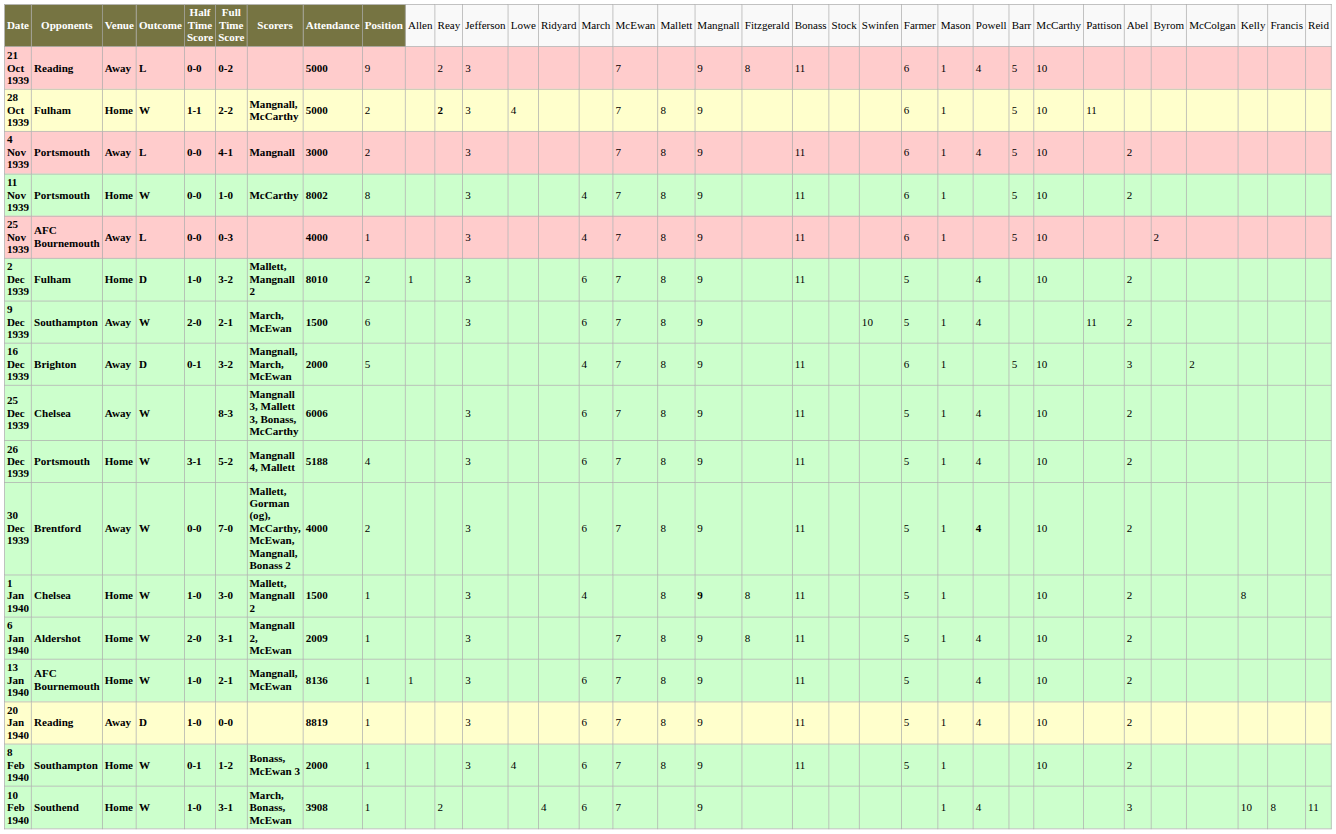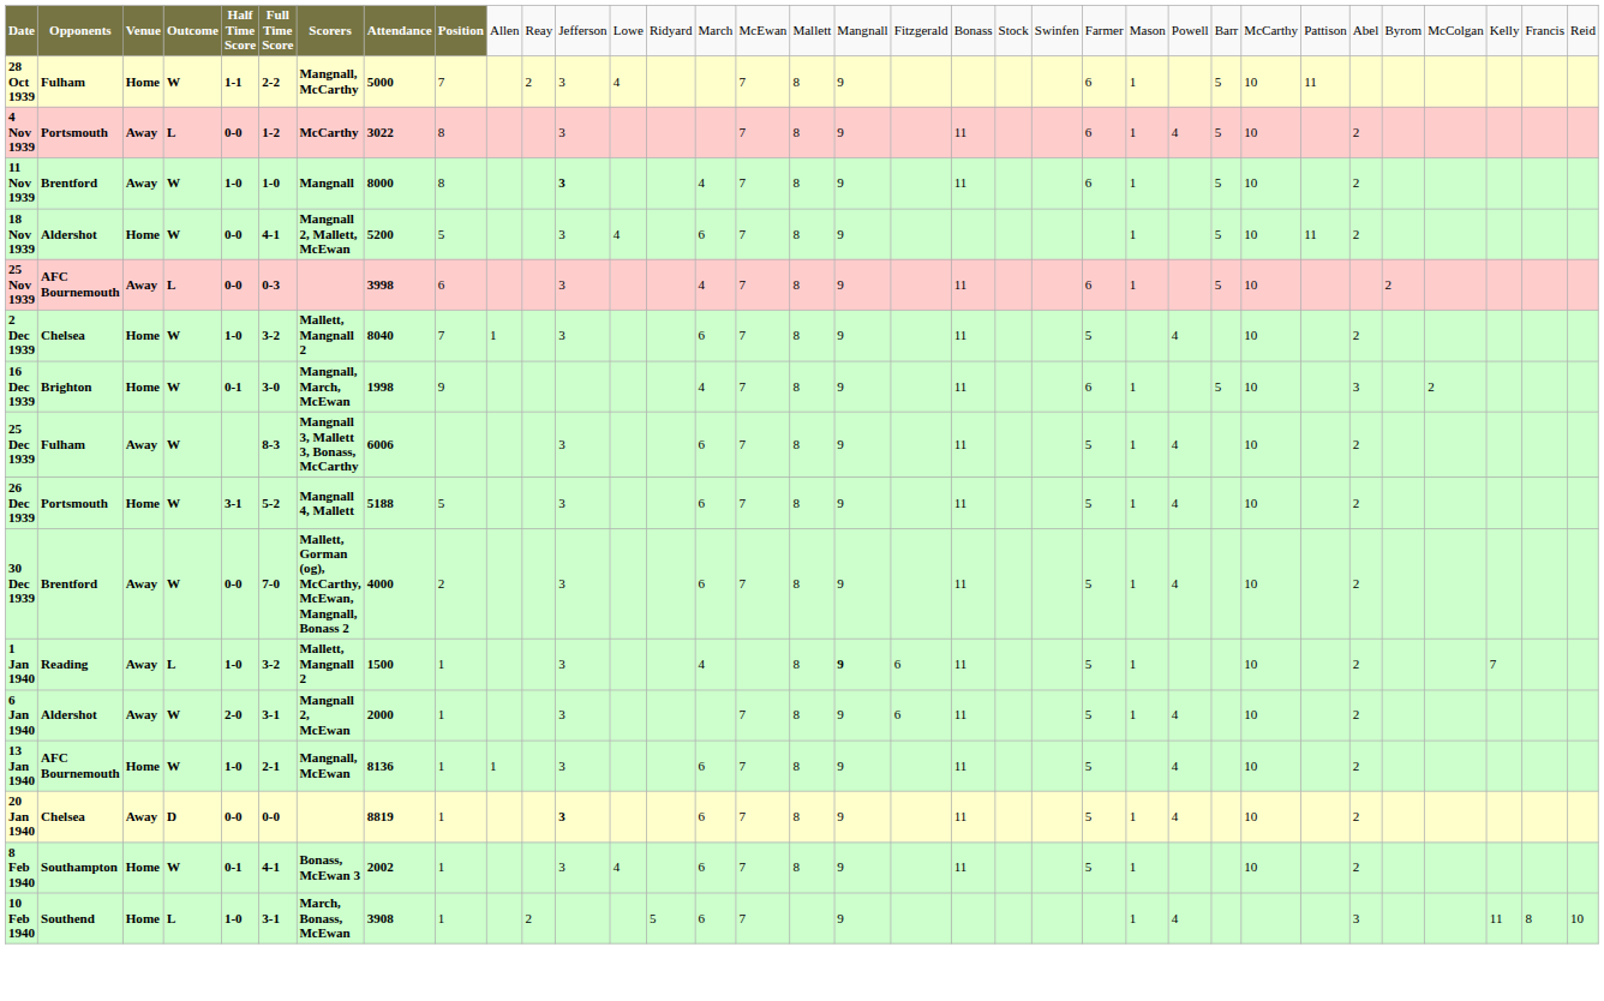- row: 21 Oct 1939 | Reading | Away | L | 0-0 | 0-2 | 5000 | 9 | 2 | 3 | 7 | 9 | 8 | 11 | 6 | 1 | 4 | 5 | 10
28 Oct 1939 | column 9: 2 -> 7
28 Oct 1939 | column 11: bold -> normal
4 Nov 1939 | column 6: 4-1 -> 1-2
4 Nov 1939 | column 7: Mangnall -> McCarthy
4 Nov 1939 | column 8: 3000 -> 3022
4 Nov 1939 | column 9: 2 -> 8
11 Nov 1939 | column 2: Portsmouth -> Brentford
11 Nov 1939 | column 3: Home -> Away
11 Nov 1939 | column 5: 0-0 -> 1-0
11 Nov 1939 | column 7: McCarthy -> Mangnall
11 Nov 1939 | column 8: 8002 -> 8000
11 Nov 1939 | column 12: normal -> bold
+ row: 18 Nov 1939 | Aldershot | Home | W | 0-0 | 4-1 | Mangnall 2, Mallett, McEwan | 5200 | 5 | 3 | 4 | 6 | 7 | 8 | 9 | 1 | 5 | 10 | 11 | 2
25 Nov 1939 | column 8: 4000 -> 3998
25 Nov 1939 | column 9: 1 -> 6
2 Dec 1939 | column 2: Fulham -> Chelsea
2 Dec 1939 | column 4: D -> W
2 Dec 1939 | column 8: 8010 -> 8040
2 Dec 1939 | column 9: 2 -> 7
- row: 9 Dec 1939 | Southampton | Away | W | 2-0 | 2-1 | March, McEwan | 1500 | 6 | 3 | 6 | 7 | 8 | 9 | 10 | 5 | 1 | 4 | 11 | 2
16 Dec 1939 | column 3: Away -> Home
16 Dec 1939 | column 4: D -> W
16 Dec 1939 | column 6: 3-2 -> 3-0
16 Dec 1939 | column 8: 2000 -> 1998
16 Dec 1939 | column 9: 5 -> 9
25 Dec 1939 | column 2: Chelsea -> Fulham
26 Dec 1939 | column 9: 4 -> 5
30 Dec 1939 | column 25: bold -> normal
1 Jan 1940 | column 2: Chelsea -> Reading
1 Jan 1940 | column 3: Home -> Away
1 Jan 1940 | column 4: W -> L
1 Jan 1940 | column 6: 3-0 -> 3-2
1 Jan 1940 | column 19: 8 -> 6
1 Jan 1940 | column 32: 8 -> 7
6 Jan 1940 | column 3: Home -> Away
6 Jan 1940 | column 8: 2009 -> 2000
6 Jan 1940 | column 19: 8 -> 6
20 Jan 1940 | column 2: Reading -> Chelsea
20 Jan 1940 | column 5: 1-0 -> 0-0
20 Jan 1940 | column 12: normal -> bold
8 Feb 1940 | column 6: 1-2 -> 4-1
8 Feb 1940 | column 8: 2000 -> 2002
10 Feb 1940 | column 4: W -> L
10 Feb 1940 | column 14: 4 -> 5
10 Feb 1940 | column 32: 10 -> 11
10 Feb 1940 | column 34: 11 -> 10
